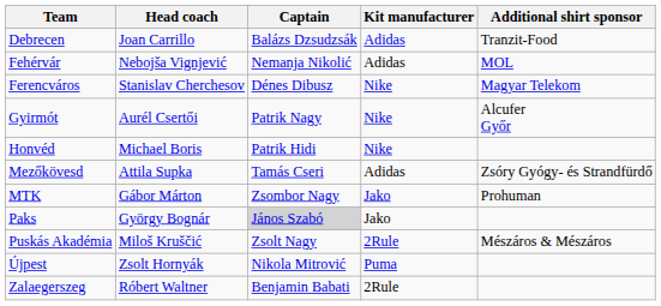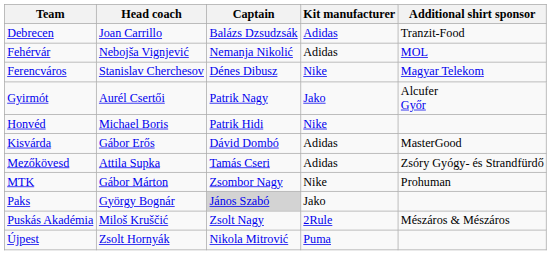Gyirmót | Kit manufacturer: Nike -> Jako
+ row: Kisvárda | Gábor Erős | Dávid Dombó | Adidas | MasterGood
MTK | Kit manufacturer: Jako -> Nike
- row: Zalaegerszeg | Róbert Waltner | Benjamin Babati | 2Rule
